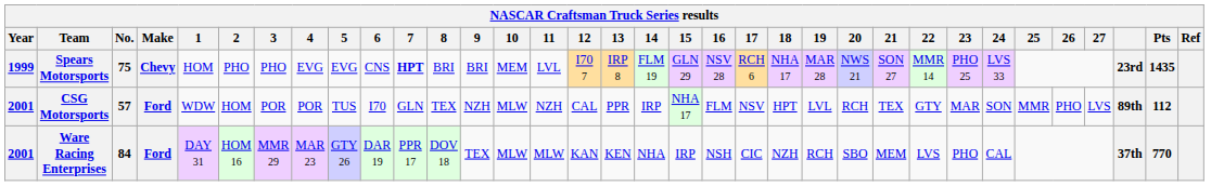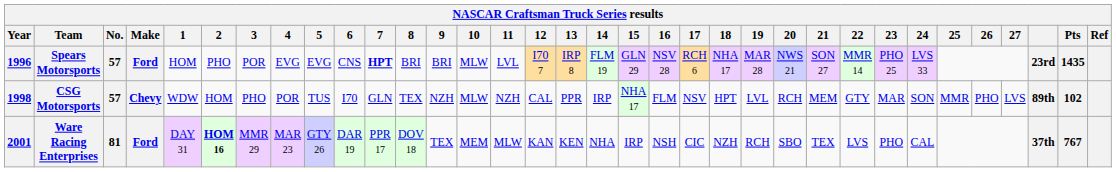Spears Motorsports | Year: 1999 -> 1996
Spears Motorsports | No.: 75 -> 57
Spears Motorsports | Make: Chevy -> Ford
Spears Motorsports | 3: PHO -> POR
Spears Motorsports | 10: MEM -> MLW
CSG Motorsports | Year: 2001 -> 1998
CSG Motorsports | Make: Ford -> Chevy
CSG Motorsports | 3: POR -> PHO
CSG Motorsports | 21: TEX -> MEM
CSG Motorsports | Pts: 112 -> 102
Ware Racing Enterprises | No.: 84 -> 81
Ware Racing Enterprises | 2: normal -> bold
Ware Racing Enterprises | 10: MLW -> MEM
Ware Racing Enterprises | 21: MEM -> TEX
Ware Racing Enterprises | Pts: 770 -> 767
